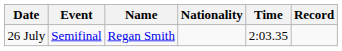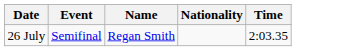- column: Record
